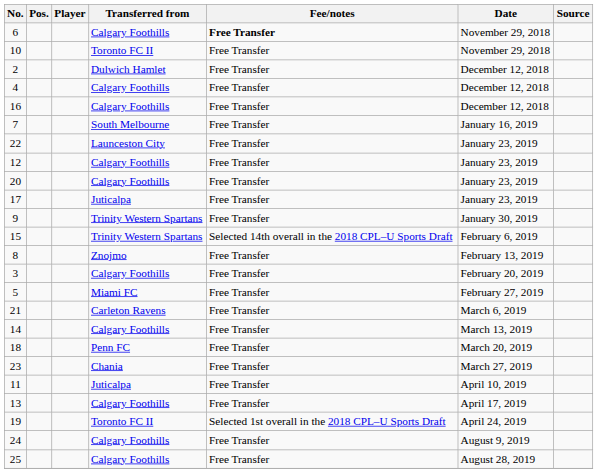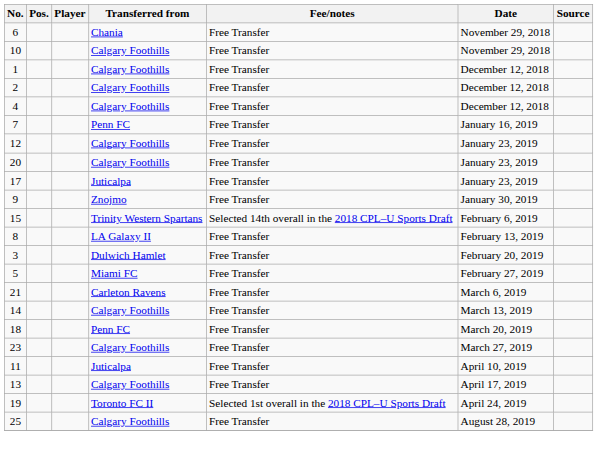6 | Transferred from: Calgary Foothills -> Chania
6 | Fee/notes: bold -> normal
10 | Transferred from: Toronto FC II -> Calgary Foothills
+ row: 1 | Calgary Foothills | Free Transfer | December 12, 2018
2 | Transferred from: Dulwich Hamlet -> Calgary Foothills
- row: 16 | Calgary Foothills | Free Transfer | December 12, 2018
7 | Transferred from: South Melbourne -> Penn FC
- row: 22 | Launceston City | Free Transfer | January 23, 2019
9 | Transferred from: Trinity Western Spartans -> Znojmo
8 | Transferred from: Znojmo -> LA Galaxy II
3 | Transferred from: Calgary Foothills -> Dulwich Hamlet
23 | Transferred from: Chania -> Calgary Foothills
- row: 24 | Calgary Foothills | Free Transfer | August 9, 2019
